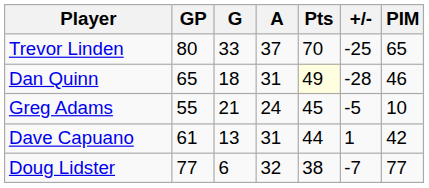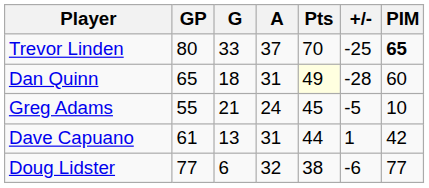Trevor Linden | PIM: normal -> bold
Dan Quinn | PIM: 46 -> 60
Doug Lidster | +/-: -7 -> -6
